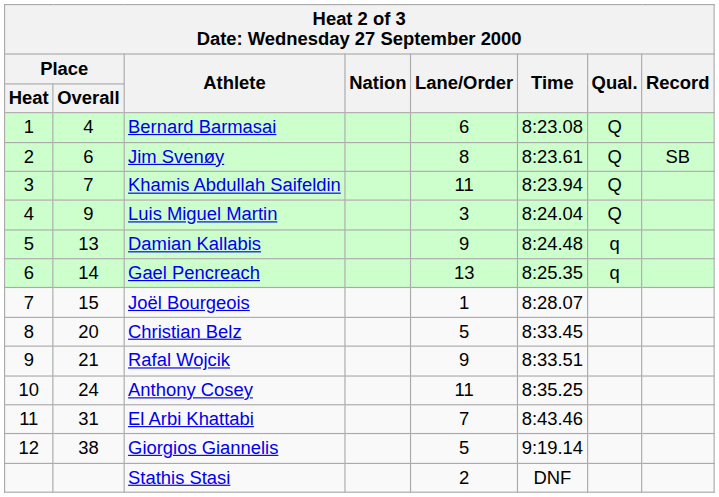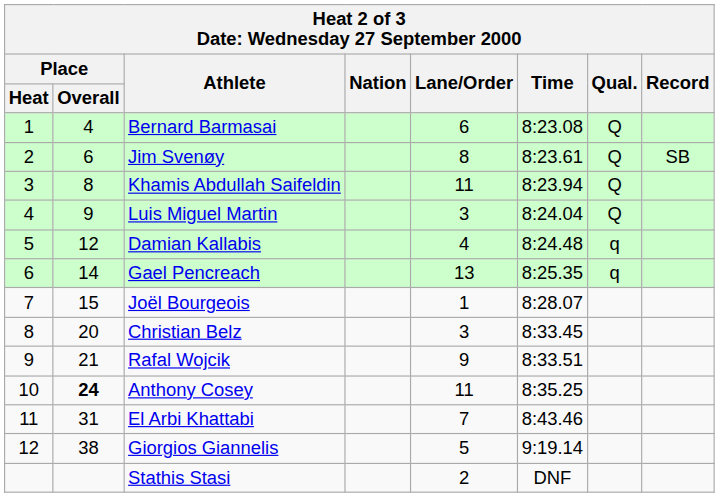Khamis Abdullah Saifeldin | Place / Overall: 7 -> 8
Damian Kallabis | Place / Overall: 13 -> 12
Damian Kallabis | Lane/Order: 9 -> 4
Christian Belz | Lane/Order: 5 -> 3
Anthony Cosey | Place / Overall: normal -> bold
